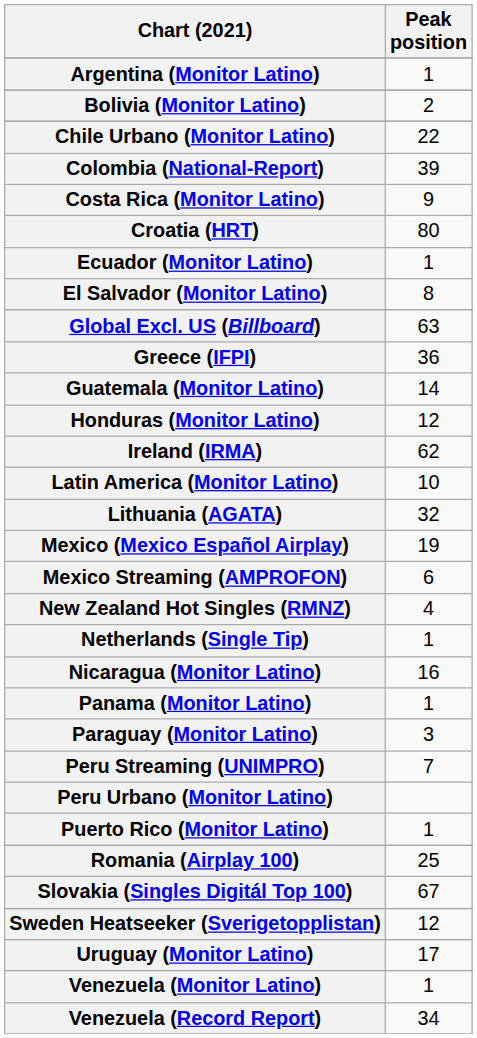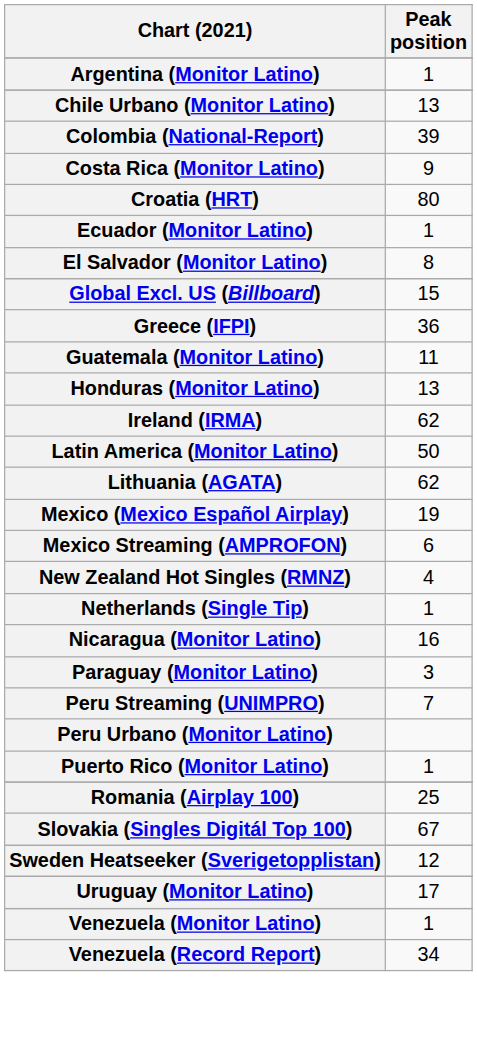- row: Bolivia (Monitor Latino) | 2
Chile Urbano (Monitor Latino) | Peak position: 22 -> 13
Global Excl. US (Billboard) | Peak position: 63 -> 15
Guatemala (Monitor Latino) | Peak position: 14 -> 11
Honduras (Monitor Latino) | Peak position: 12 -> 13
Latin America (Monitor Latino) | Peak position: 10 -> 50
Lithuania (AGATA) | Peak position: 32 -> 62
- row: Panama (Monitor Latino) | 1
